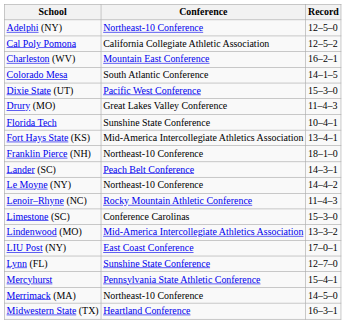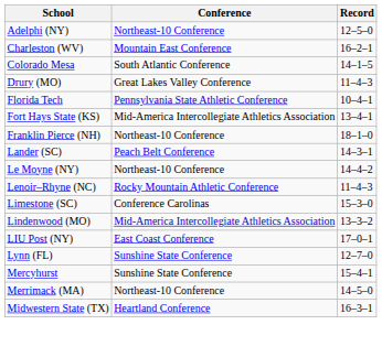- row: Cal Poly Pomona | California Collegiate Athletic Association | 12–5–2
- row: Dixie State (UT) | Pacific West Conference | 15–3–0
Florida Tech | Conference: Sunshine State Conference -> Pennsylvania State Athletic Conference
Mercyhurst | Conference: Pennsylvania State Athletic Conference -> Sunshine State Conference
